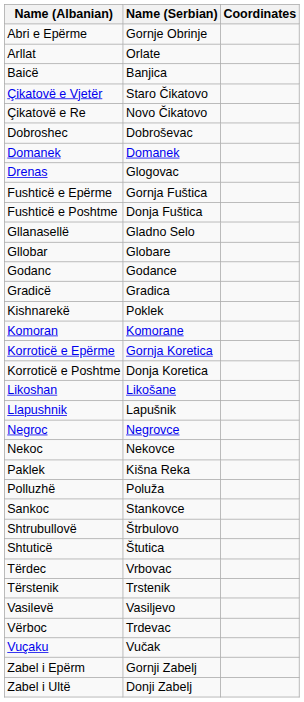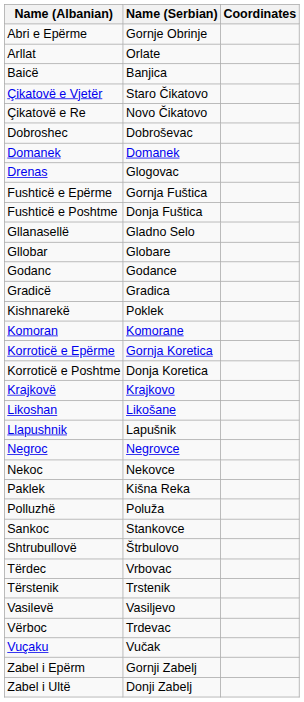+ row: Krajkovë | Krajkovo
- row: Shtuticë | Štutica
